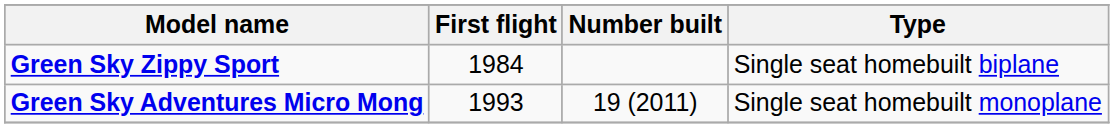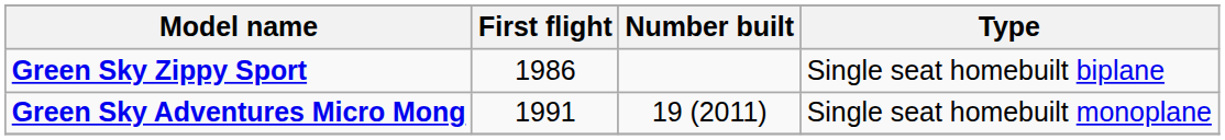Green Sky Zippy Sport | First flight: 1984 -> 1986
Green Sky Adventures Micro Mong | First flight: 1993 -> 1991
